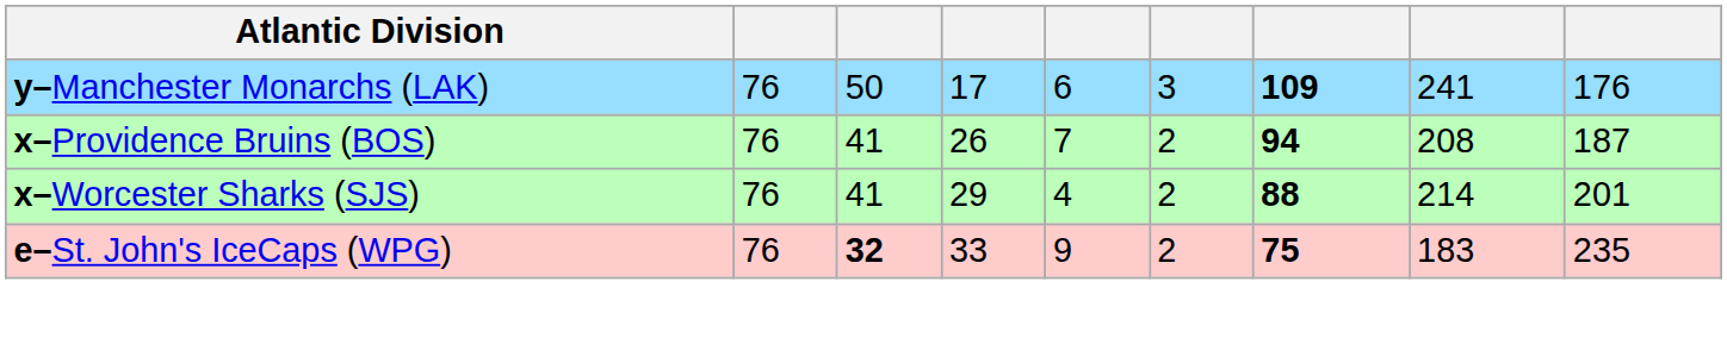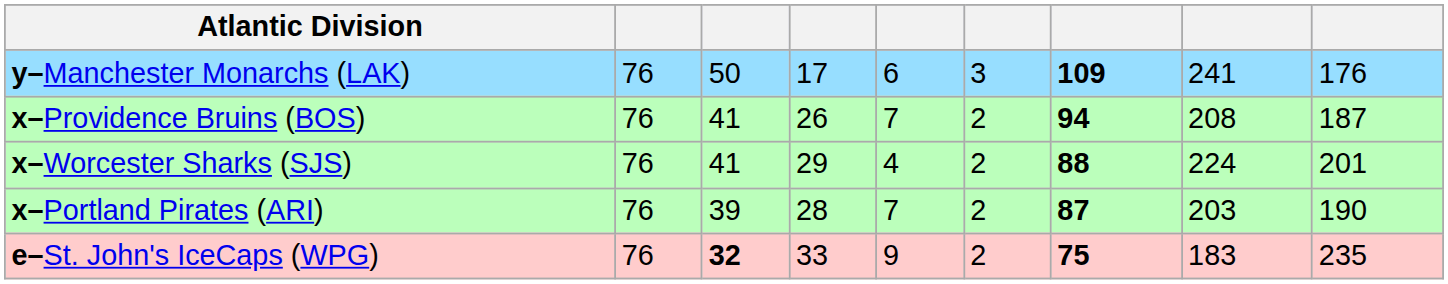x–Worcester Sharks (SJS) | column 8: 214 -> 224
+ row: x–Portland Pirates (ARI) | 76 | 39 | 28 | 7 | 2 | 87 | 203 | 190
